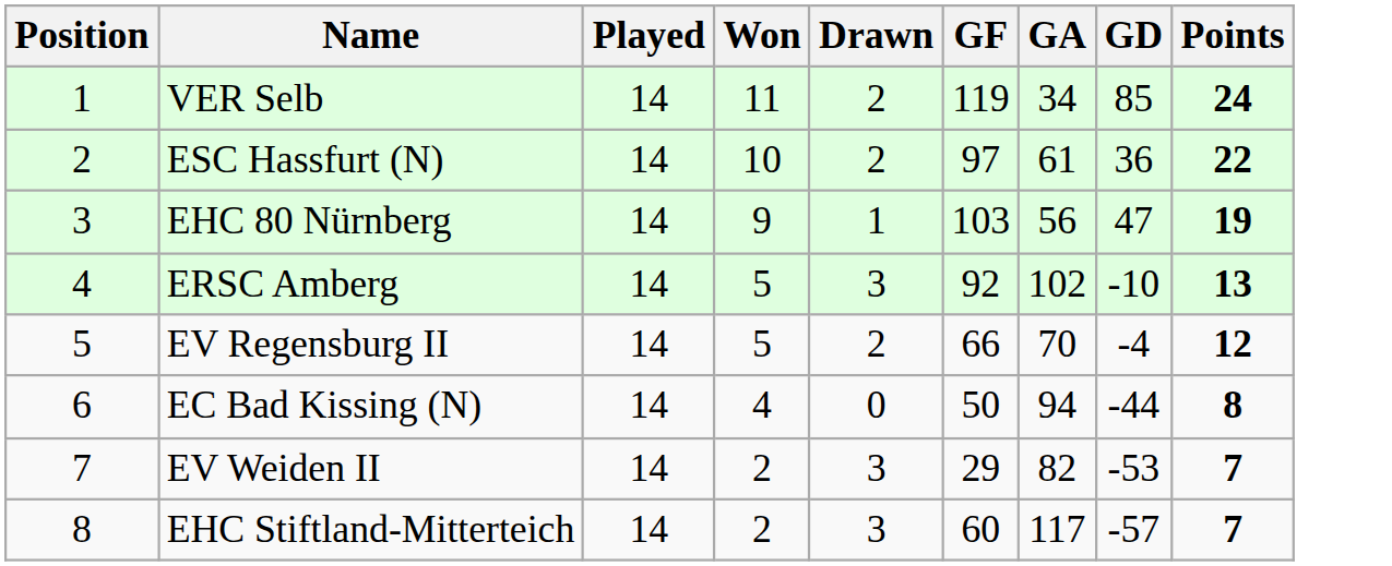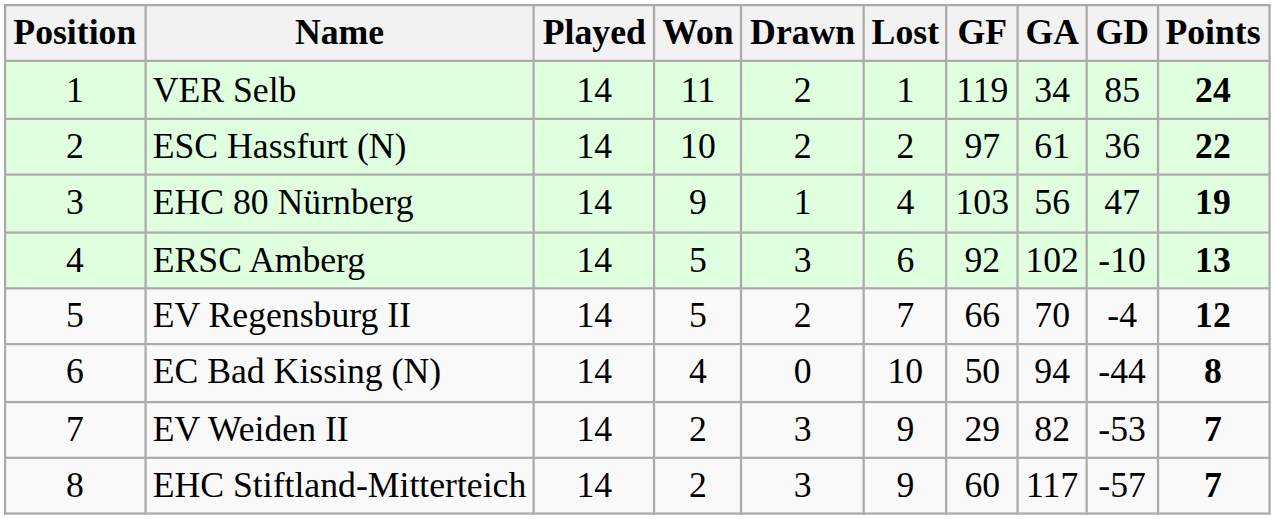+ column: Lost | 1 | 2 | 4 | 6 | 7 | 10 | 9 | 9
